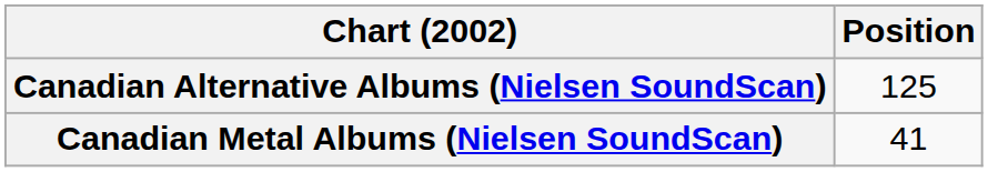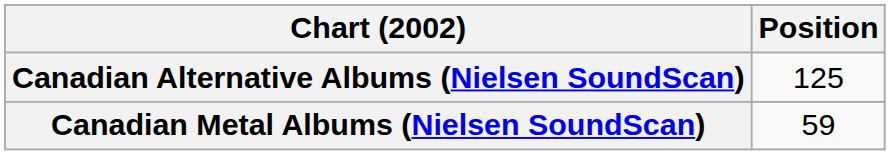Canadian Metal Albums (Nielsen SoundScan) | Position: 41 -> 59
